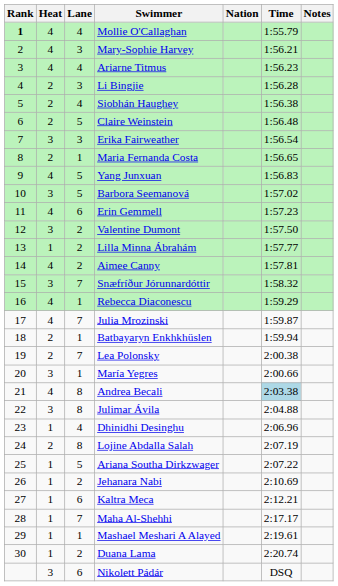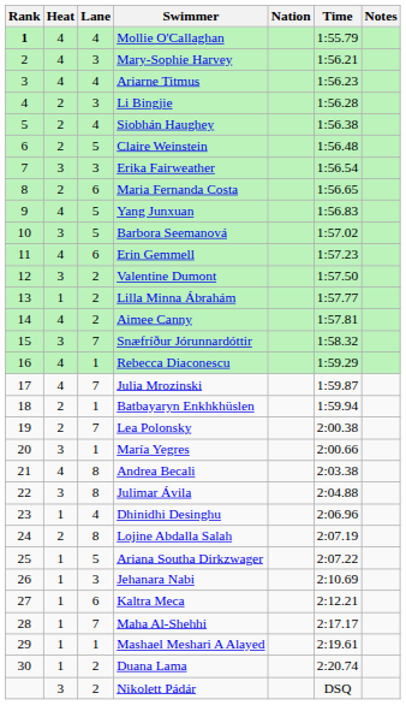Maria Fernanda Costa | Lane: 1 -> 6
Andrea Becali | Time: lightblue background -> no background
Jehanara Nabi | Lane: 2 -> 3
Nikolett Pádár | Lane: 6 -> 2
